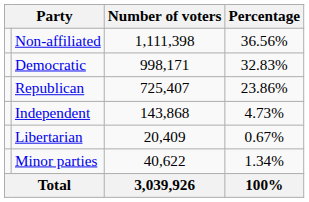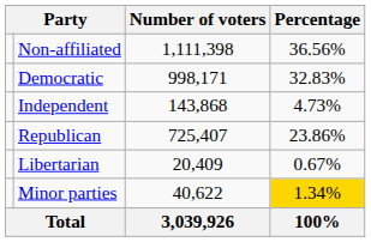rows swapped: Republican <-> Independent
Minor parties | Percentage: no background -> gold background
